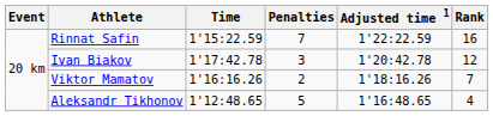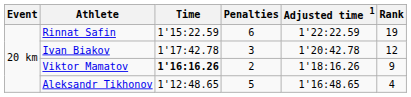Rinnat Safin | Penalties: 7 -> 6
Rinnat Safin | Rank: 16 -> 19
Viktor Mamatov | Time: normal -> bold
Viktor Mamatov | Rank: 7 -> 9
